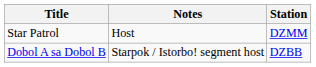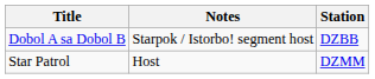rows swapped: Dobol A sa Dobol B <-> Star Patrol
